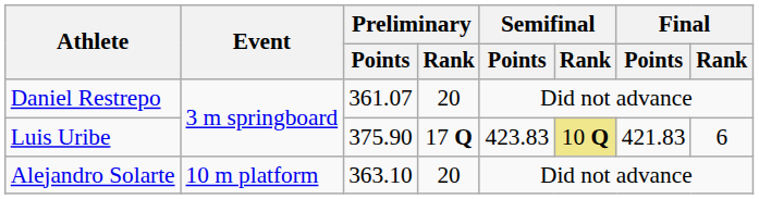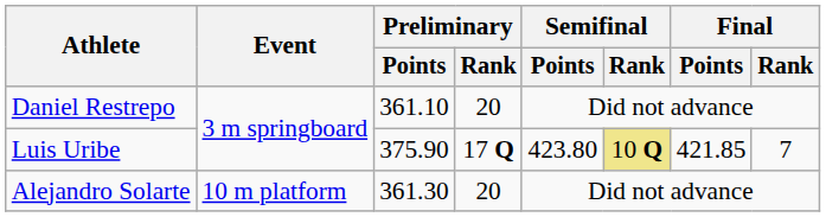Daniel Restrepo | Preliminary / Points: 361.07 -> 361.10
Luis Uribe | Semifinal / Points: 423.83 -> 423.80
Luis Uribe | Final / Points: 421.83 -> 421.85
Luis Uribe | Final / Rank: 6 -> 7
Alejandro Solarte | Preliminary / Points: 363.10 -> 361.30
